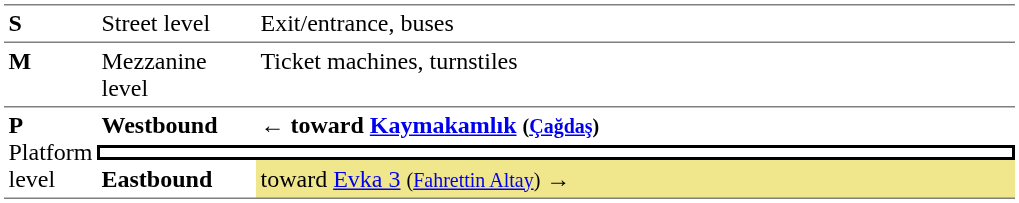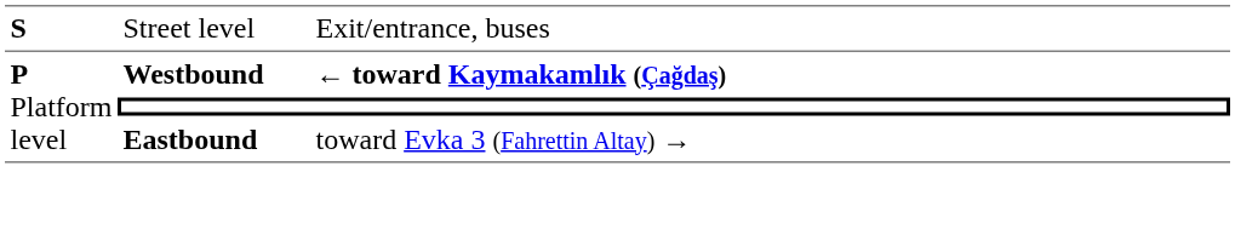- row: M | Mezzanine level | Ticket machines, turnstiles
Eastbound | column 3: khaki background -> no background
